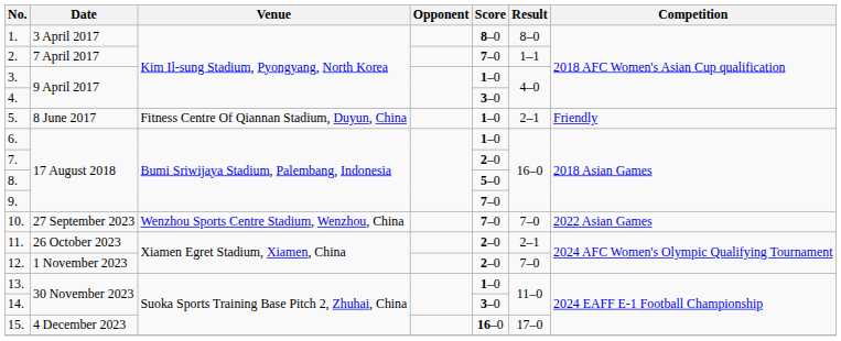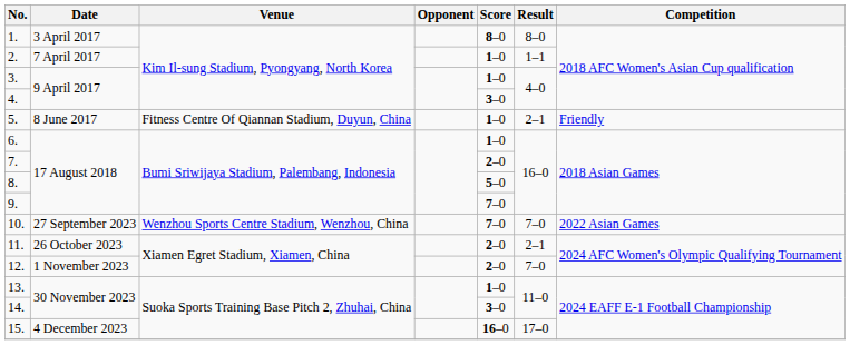2. | Score: 7–0 -> 1–0
